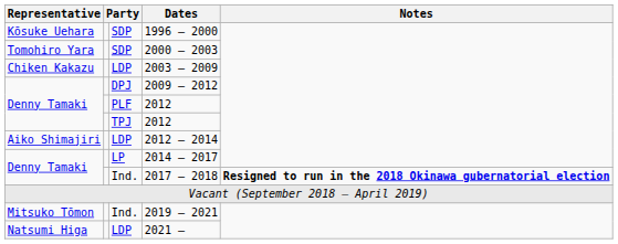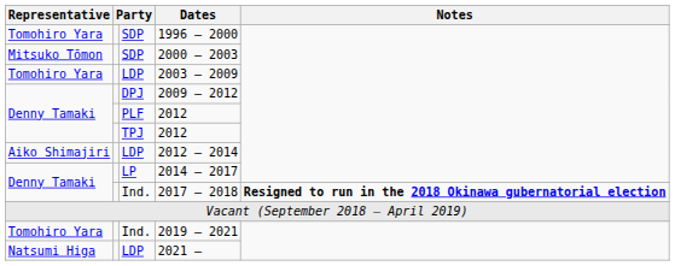1996 – 2000 | Representative: Kōsuke Uehara -> Tomohiro Yara
2000 – 2003 | Representative: Tomohiro Yara -> Mitsuko Tōmon
2003 – 2009 | Representative: Chiken Kakazu -> Tomohiro Yara
2019 – 2021 | Representative: Mitsuko Tōmon -> Tomohiro Yara
